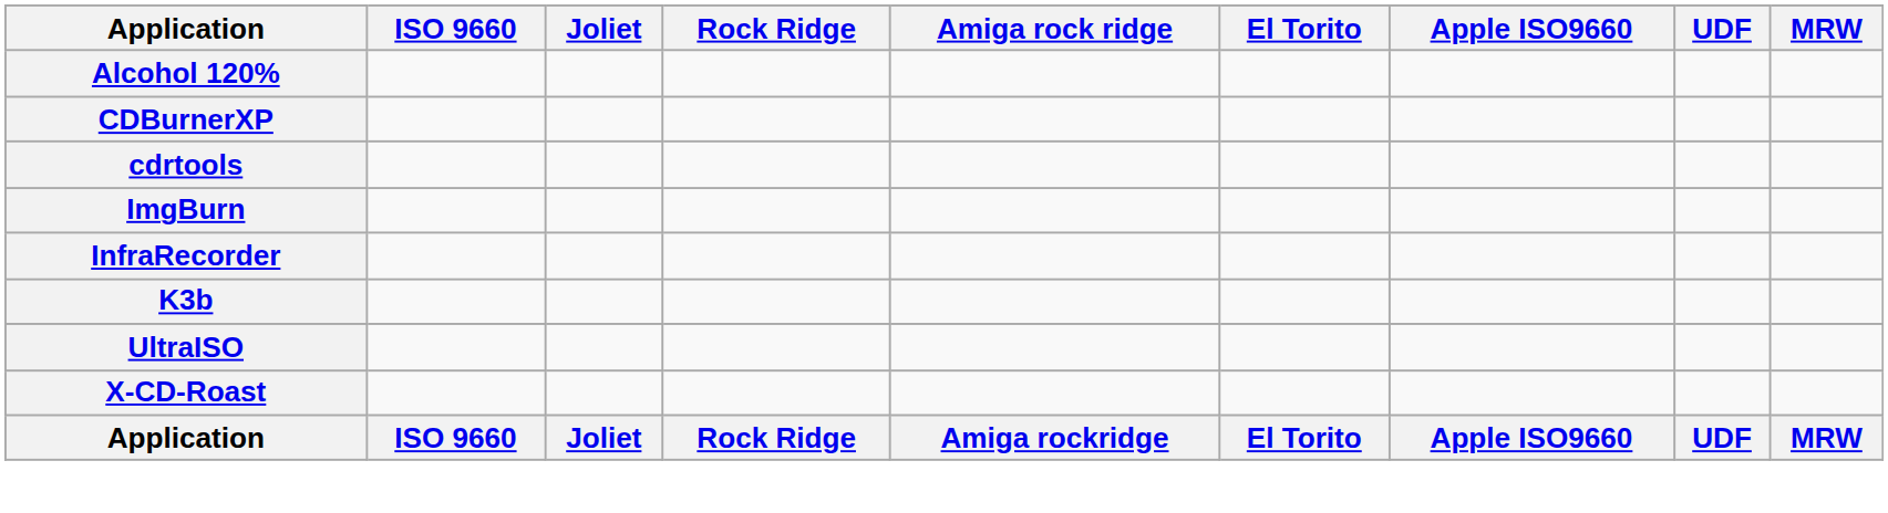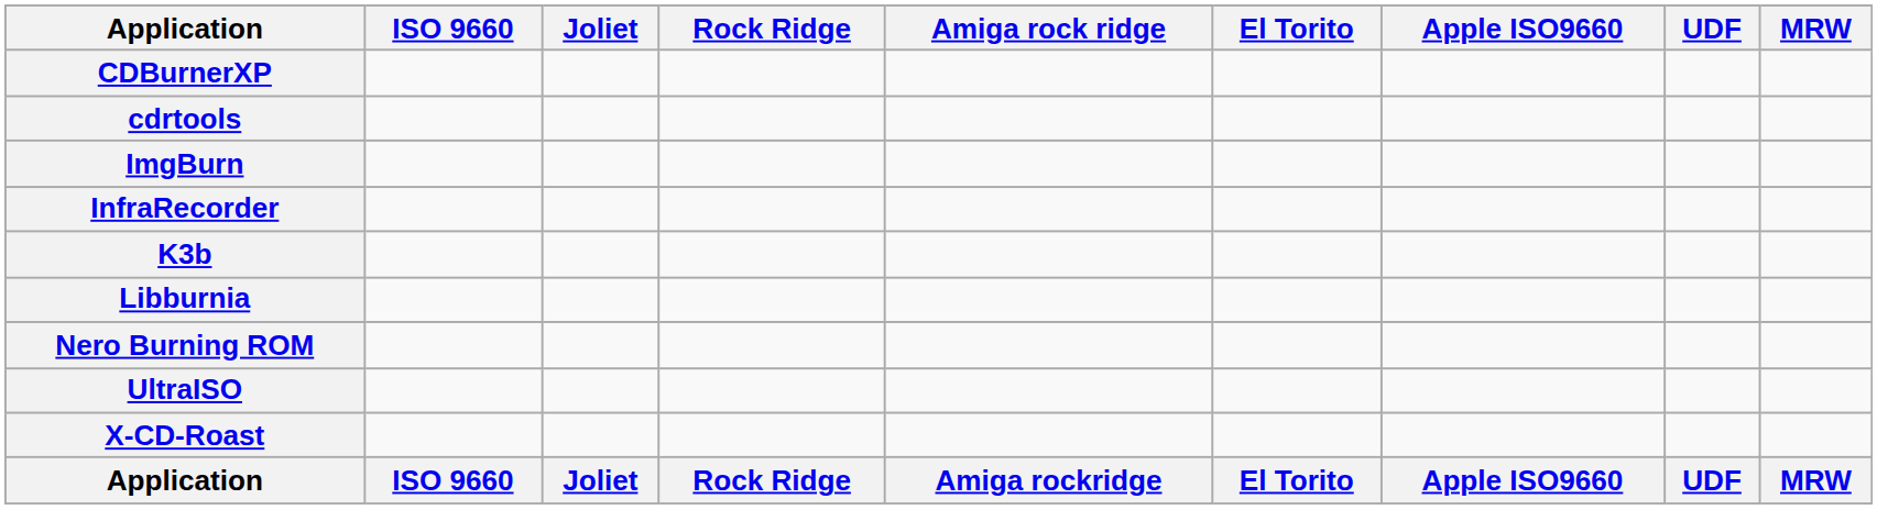- row: Alcohol 120%
+ row: Libburnia
+ row: Nero Burning ROM
